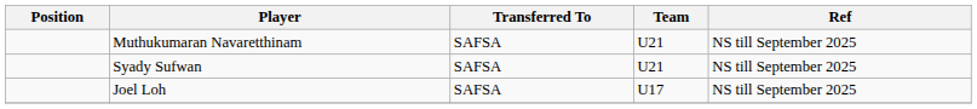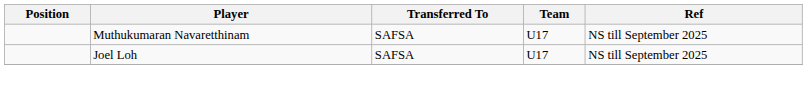Muthukumaran Navaretthinam | Team: U21 -> U17
- row: Syady Sufwan | SAFSA | U21 | NS till September 2025
